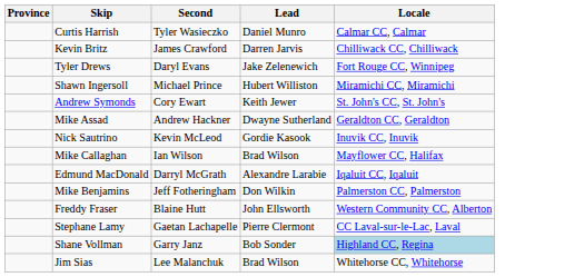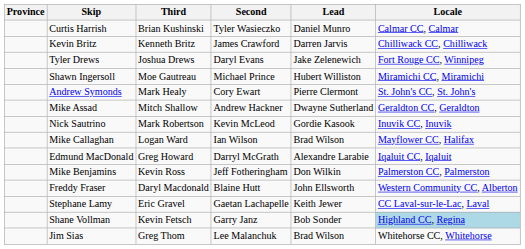+ column: Third | Brian Kushinski | Kenneth Britz | Joshua Drews | Moe Gautreau | Mark Healy | Mitch Shallow | Mark Robertson | Logan Ward | Greg Howard | Kevin Ross | Daryl Macdonald | Eric Gravel | Kevin Fetsch | Greg Thom
Andrew Symonds | Lead: Keith Jewer -> Pierre Clermont
Stephane Lamy | Lead: Pierre Clermont -> Keith Jewer
